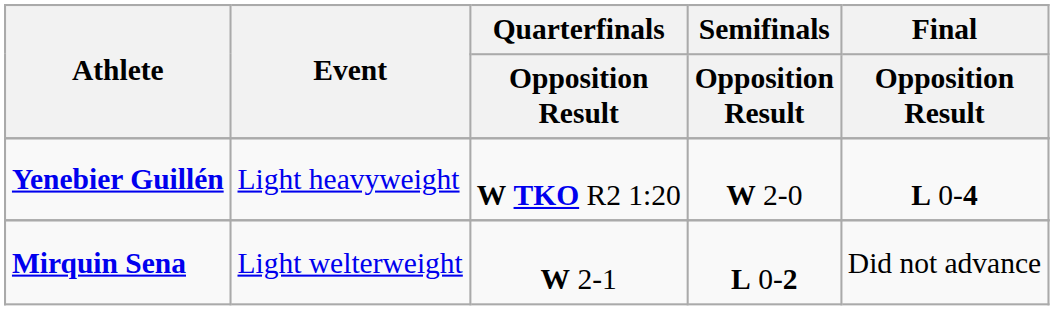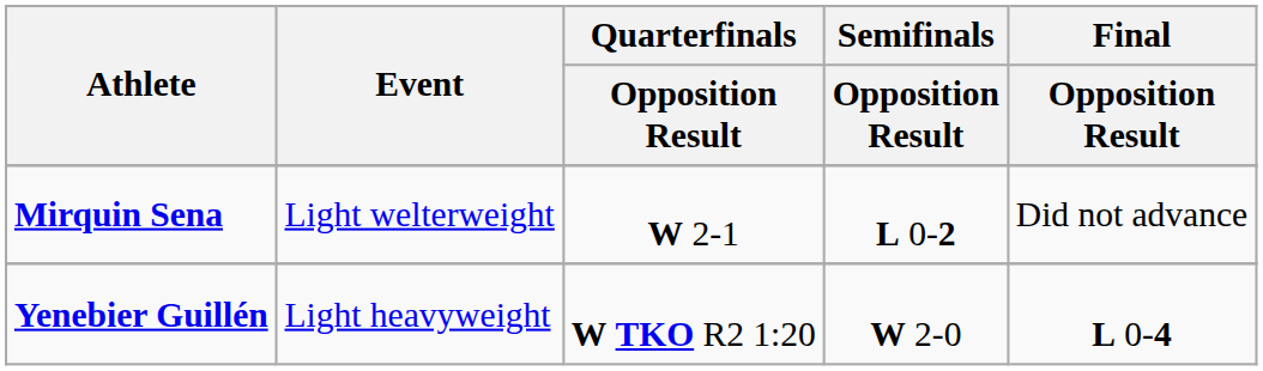rows swapped: Mirquin Sena <-> Yenebier Guillén
